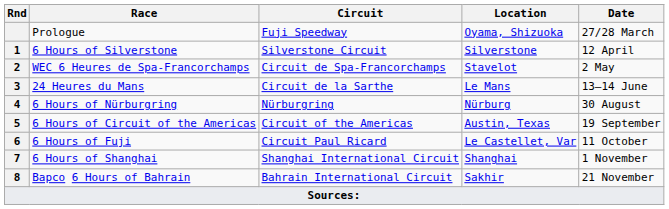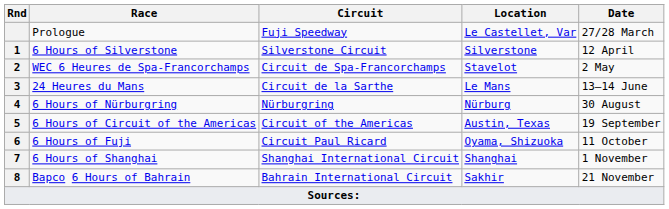Prologue | Location: Oyama, Shizuoka -> Le Castellet, Var
6 Hours of Fuji | Location: Le Castellet, Var -> Oyama, Shizuoka
